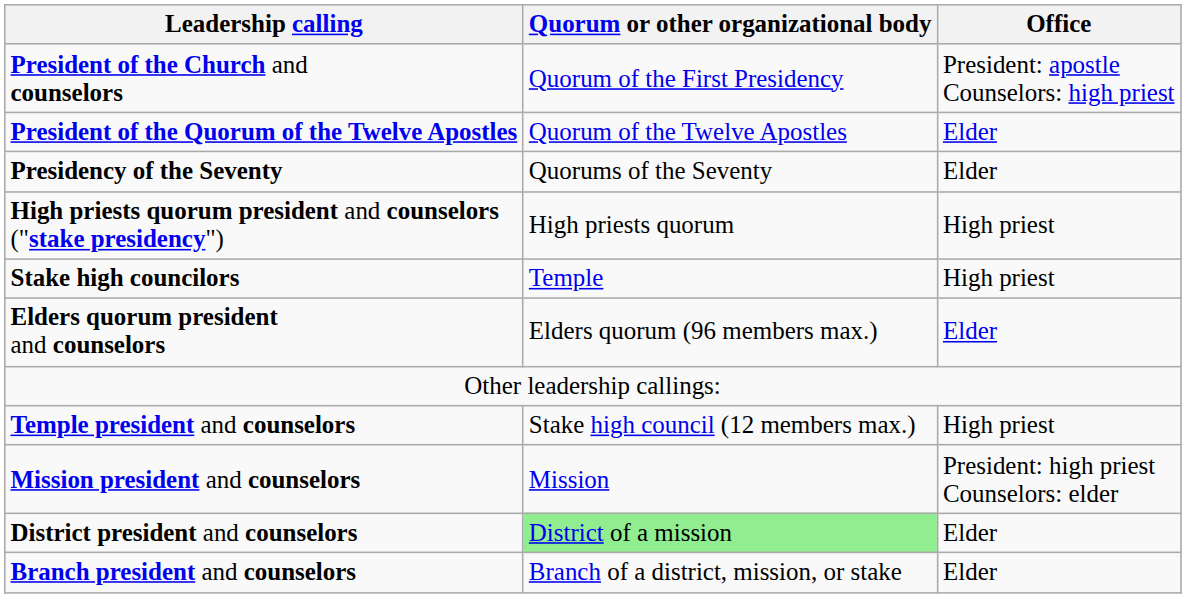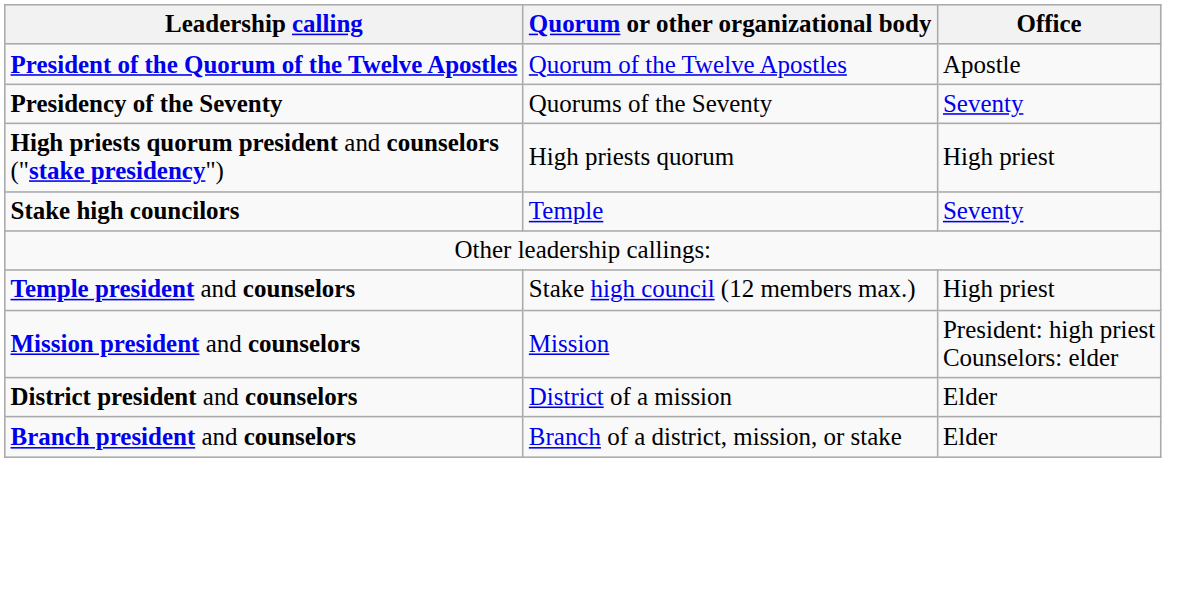- row: President of the Church and counselors | Quorum of the First Presidency | President: apostle Counselors: high priest
President of the Quorum of the Twelve Apostles | Office: Elder -> Apostle
Presidency of the Seventy | Office: Elder -> Seventy
Stake high councilors | Office: High priest -> Seventy
- row: Elders quorum president and counselors | Elders quorum (96 members max.) | Elder
District president and counselors | Quorum or other organizational body: lightgreen background -> no background
